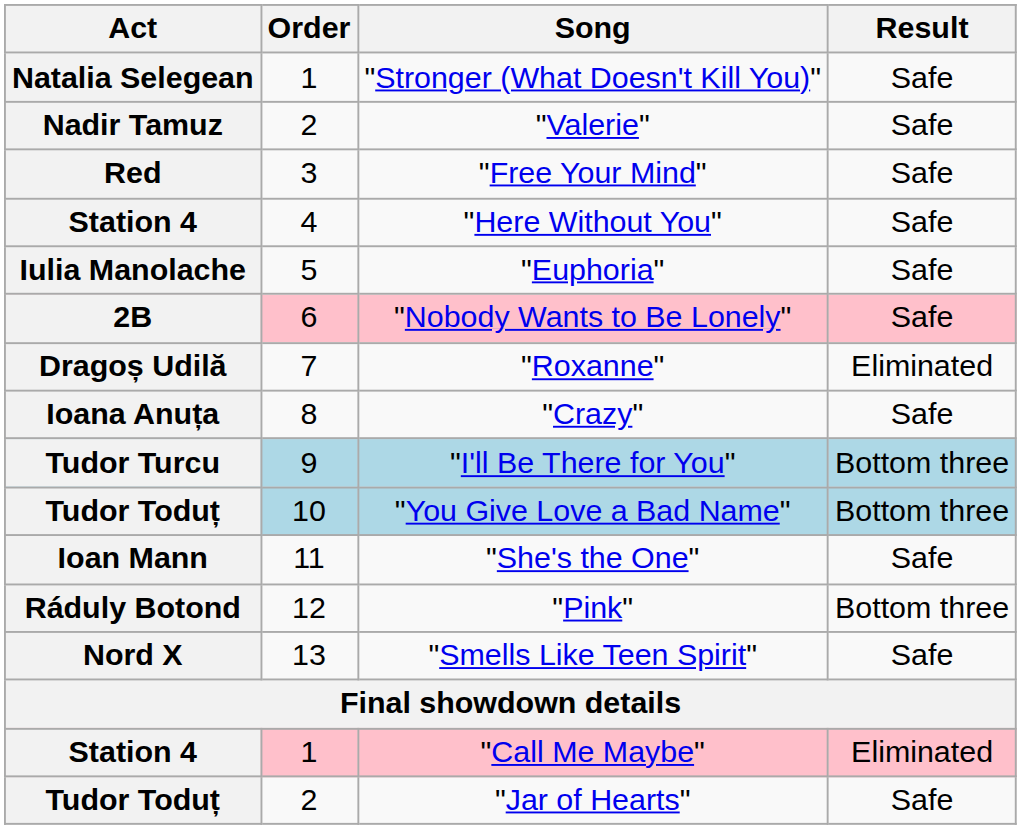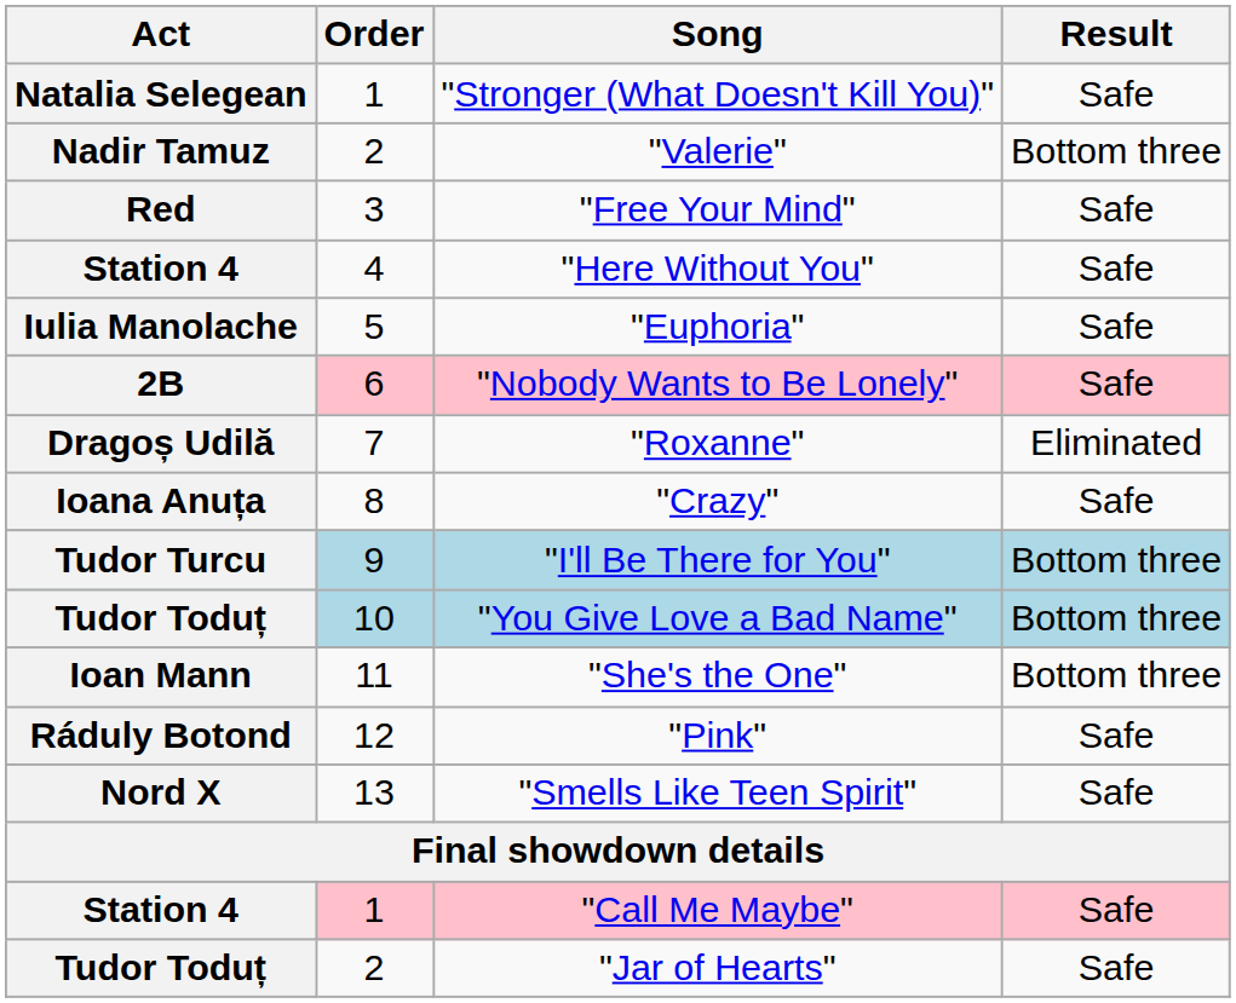"Valerie" | Result: Safe -> Bottom three
"She's the One" | Result: Safe -> Bottom three
"Pink" | Result: Bottom three -> Safe
"Call Me Maybe" | Result: Eliminated -> Safe
